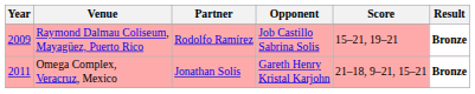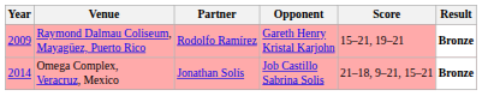Raymond Dalmau Coliseum, Mayagüez, Puerto Rico | Opponent: Job Castillo Sabrina Solis -> Gareth Henry Kristal Karjohn
Omega Complex, Veracruz, Mexico | Year: 2011 -> 2014
Omega Complex, Veracruz, Mexico | Opponent: Gareth Henry Kristal Karjohn -> Job Castillo Sabrina Solis
